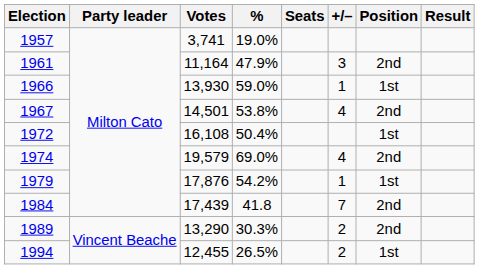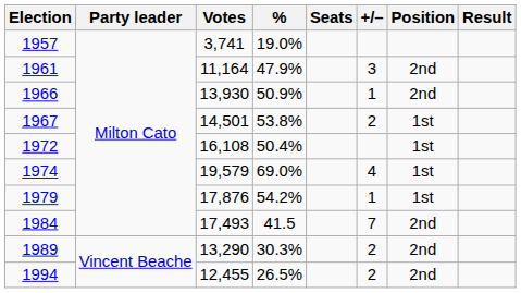1966 | %: 59.0% -> 50.9%
1966 | Position: 1st -> 2nd
1967 | +/–: 4 -> 2
1967 | Position: 2nd -> 1st
1974 | Position: 2nd -> 1st
1984 | Votes: 17,439 -> 17,493
1984 | %: 41.8 -> 41.5
1994 | Position: 1st -> 2nd
